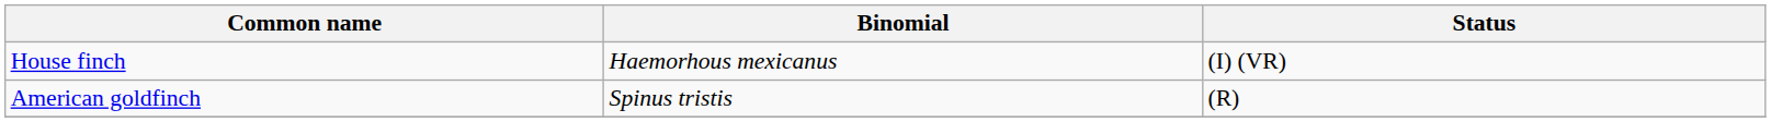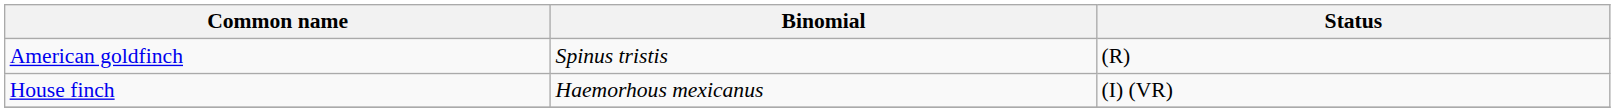rows swapped: House finch <-> American goldfinch
